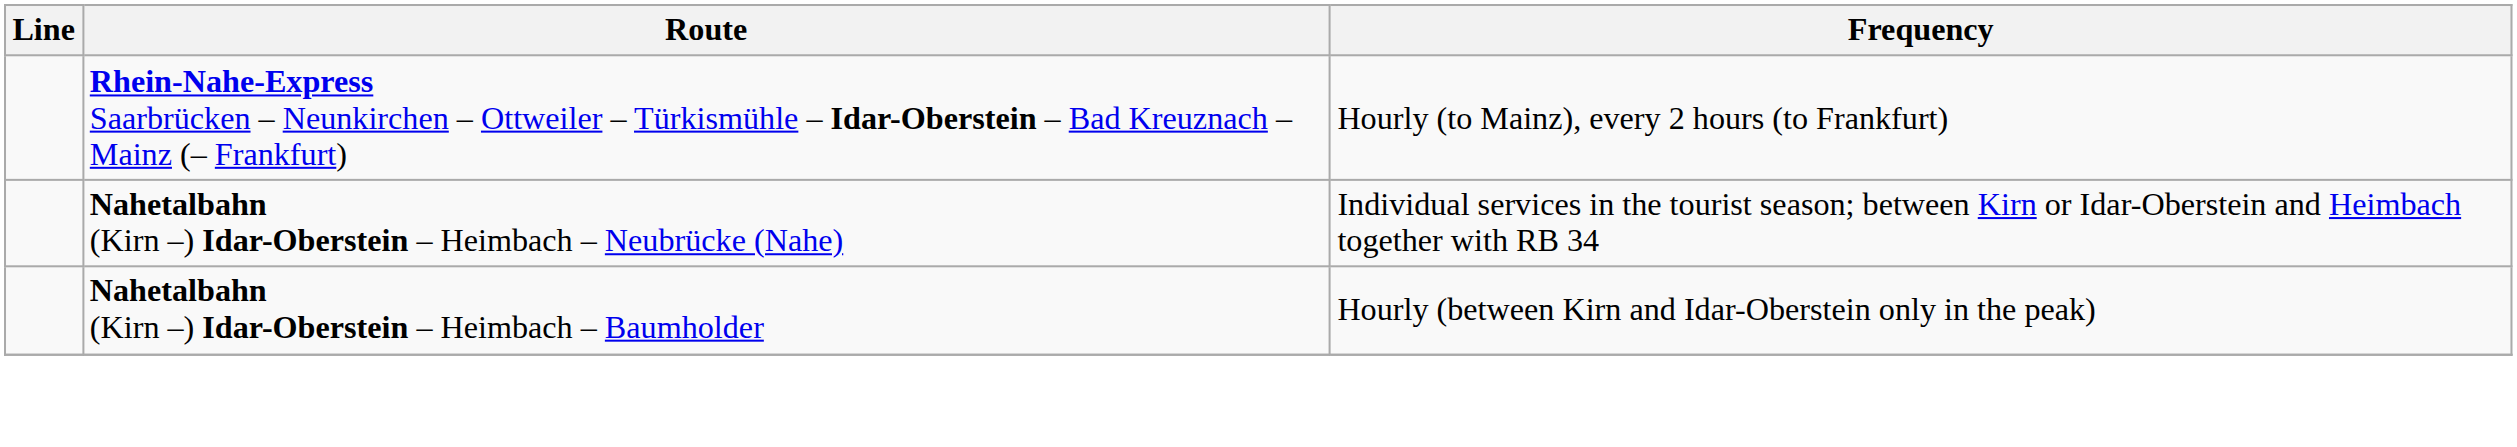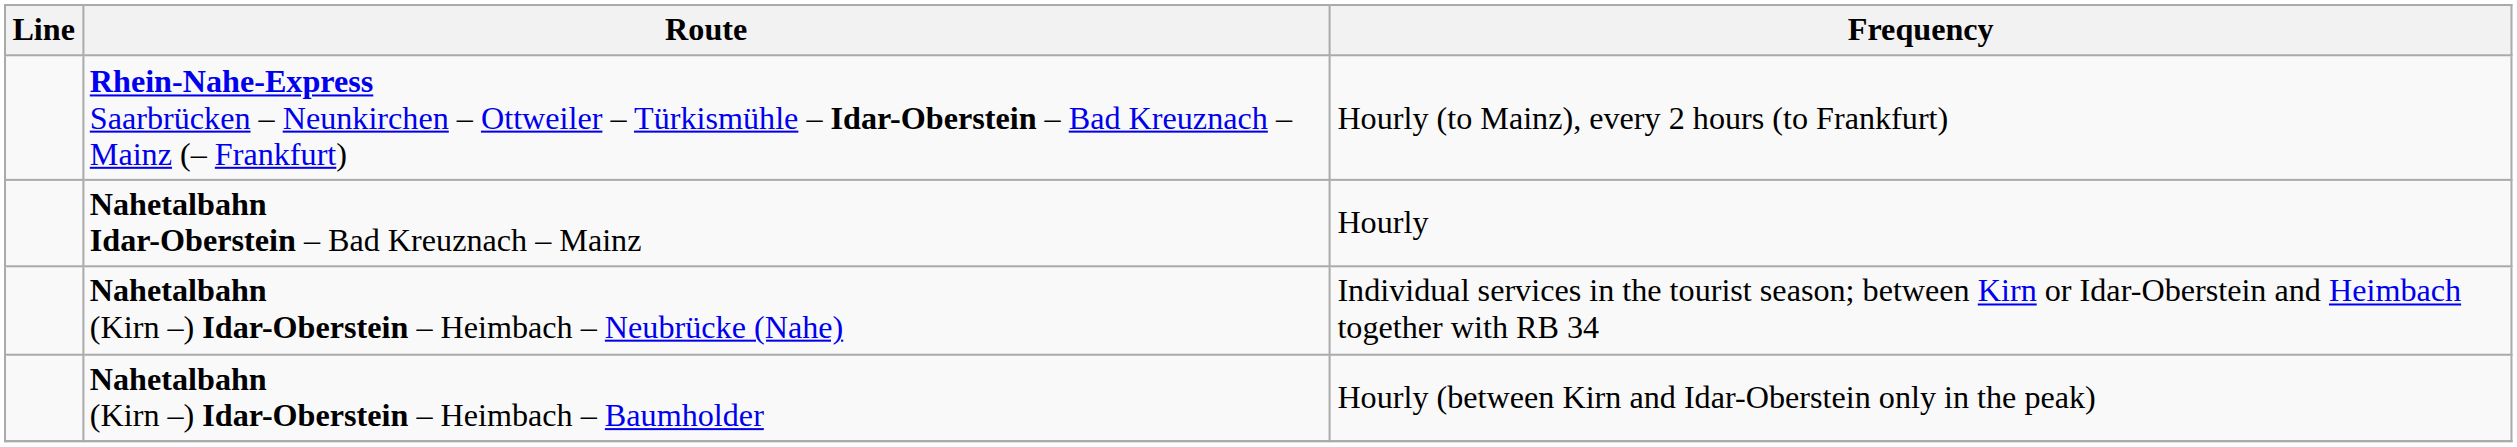+ row: Nahetalbahn Idar-Oberstein – Bad Kreuznach – Mainz | Hourly
